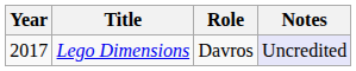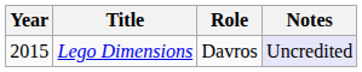Lego Dimensions | Year: 2017 -> 2015
